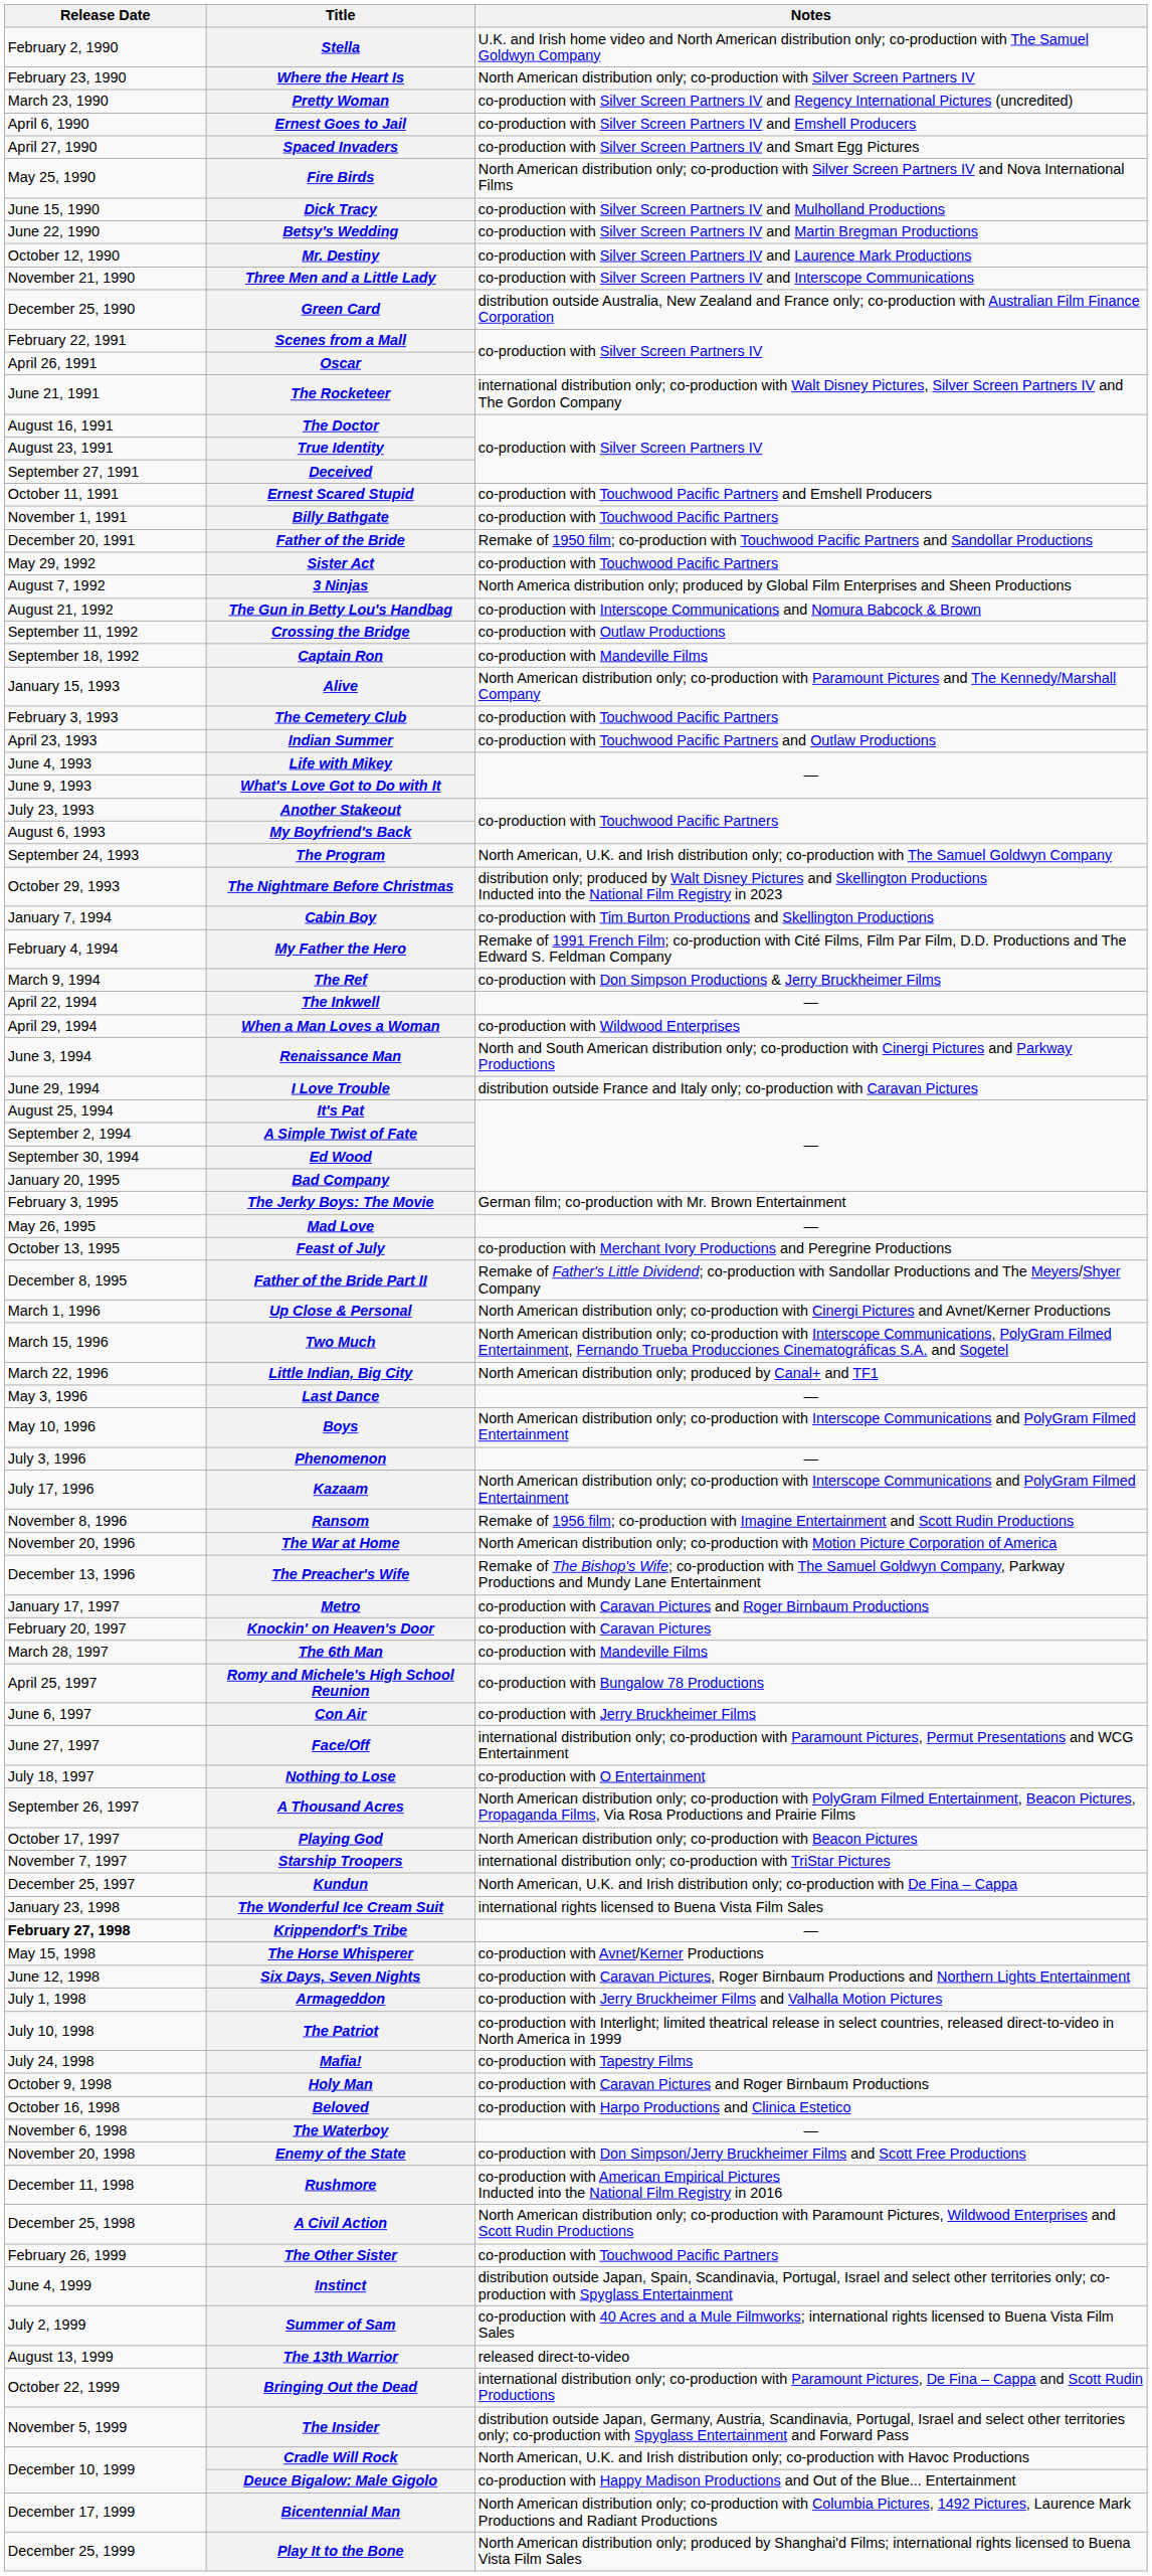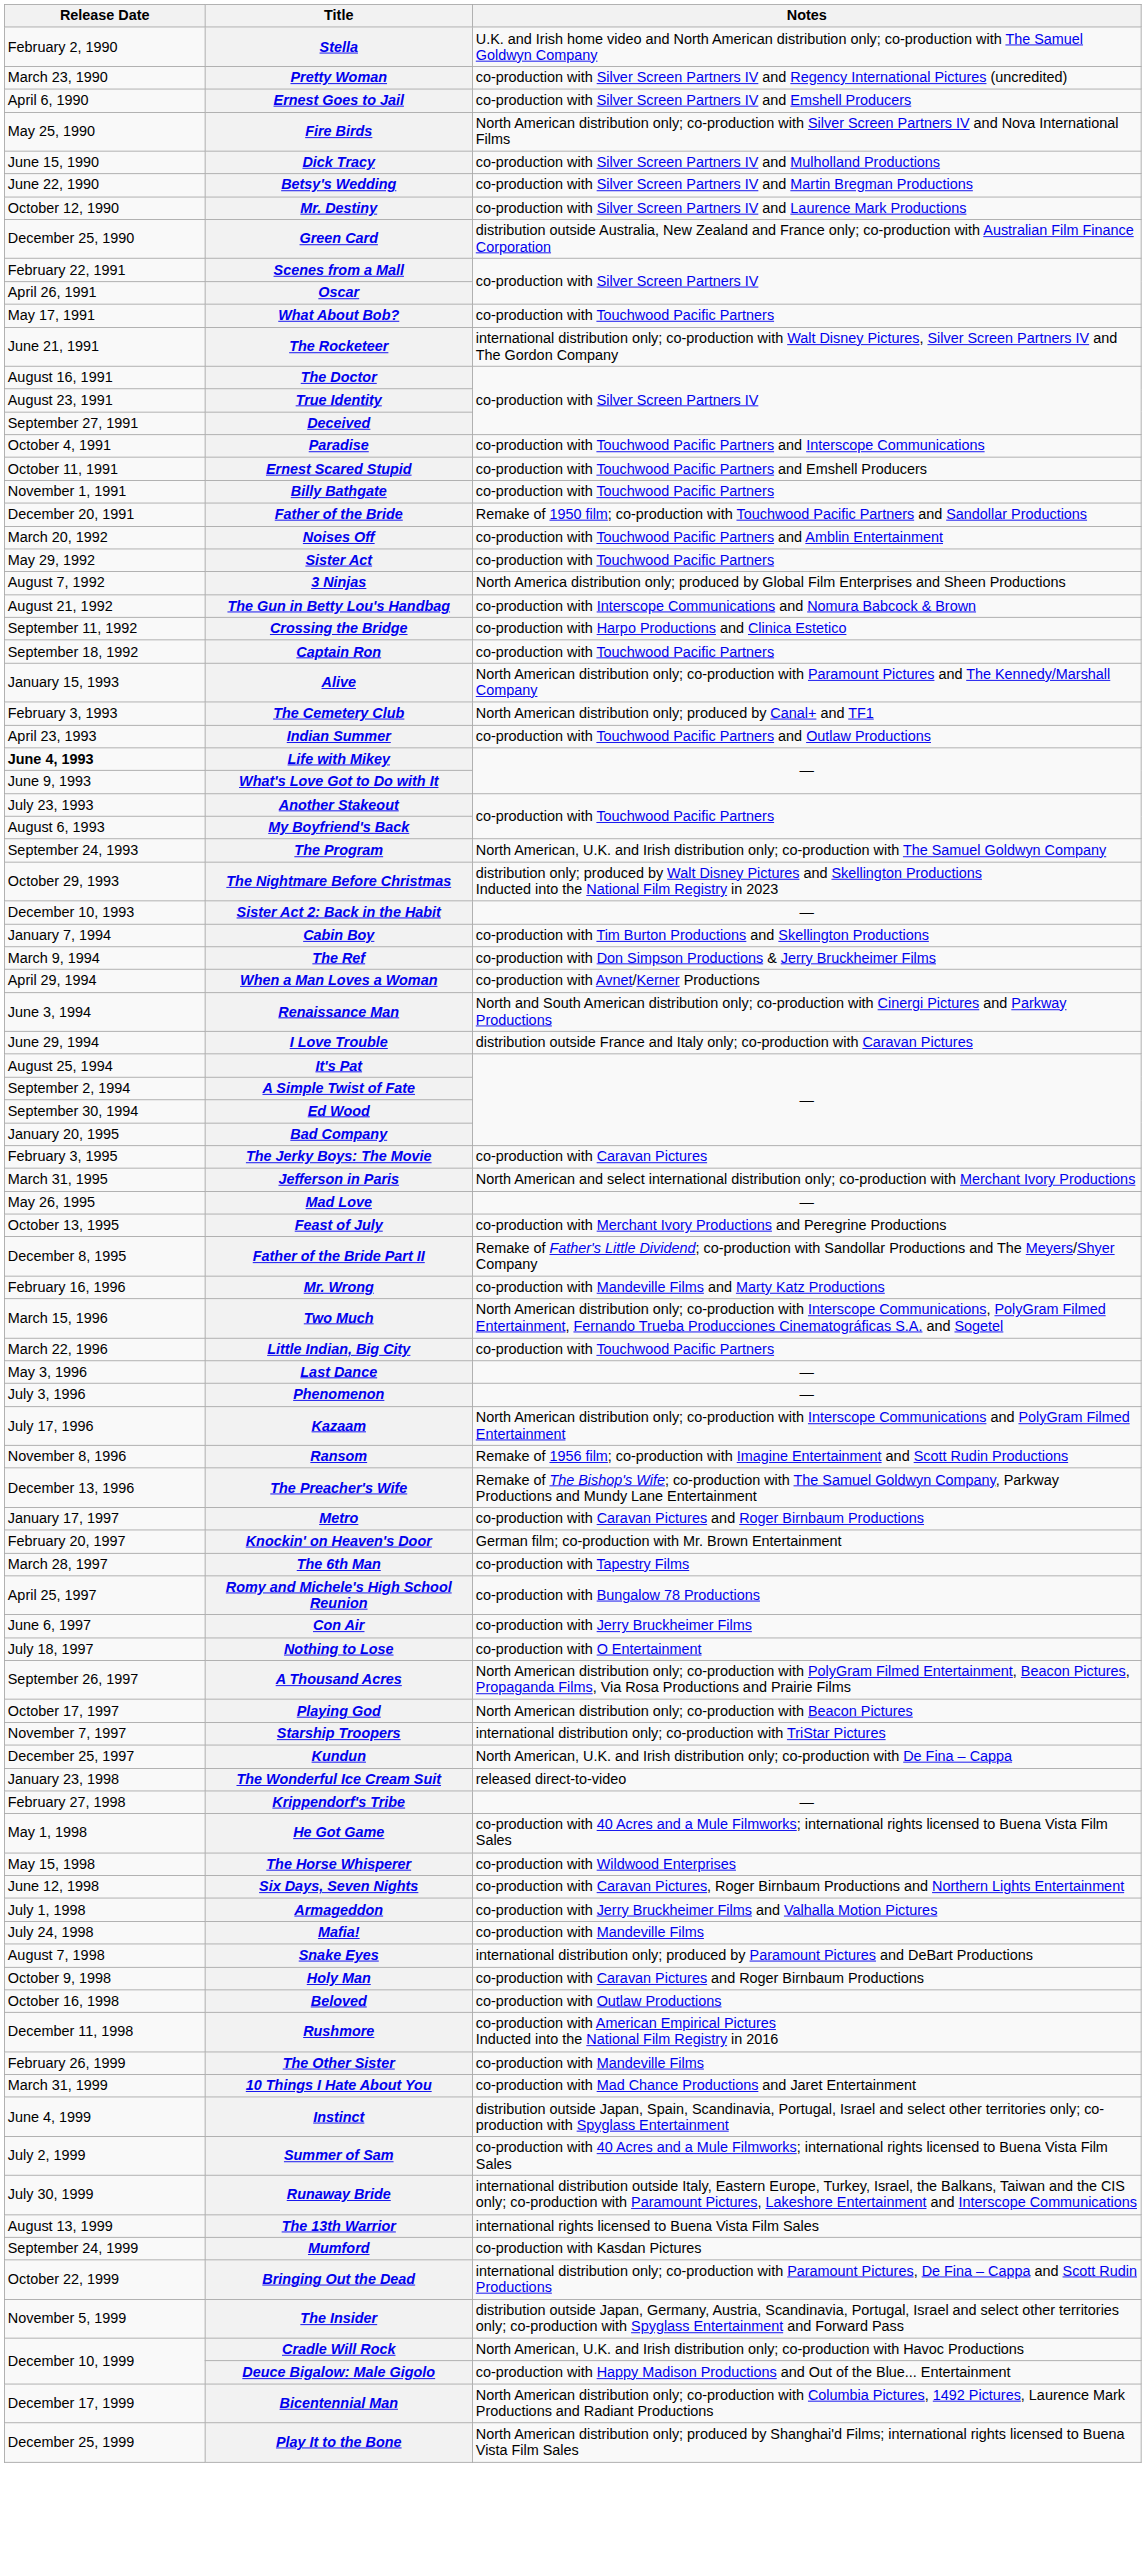- row: February 23, 1990 | Where the Heart Is | North American distribution only; co-production with Silver Screen Partners IV
- row: April 27, 1990 | Spaced Invaders | co-production with Silver Screen Partners IV and Smart Egg Pictures
- row: November 21, 1990 | Three Men and a Little Lady | co-production with Silver Screen Partners IV and Interscope Communications
+ row: May 17, 1991 | What About Bob? | co-production with Touchwood Pacific Partners
+ row: October 4, 1991 | Paradise | co-production with Touchwood Pacific Partners and Interscope Communications
+ row: March 20, 1992 | Noises Off | co-production with Touchwood Pacific Partners and Amblin Entertainment
Crossing the Bridge | Notes: co-production with Outlaw Productions -> co-production with Harpo Productions and Clinica Estetico
Captain Ron | Notes: co-production with Mandeville Films -> co-production with Touchwood Pacific Partners
The Cemetery Club | Notes: co-production with Touchwood Pacific Partners -> North American distribution only; produced by Canal+ and TF1
Life with Mikey | Release Date: normal -> bold
+ row: December 10, 1993 | Sister Act 2: Back in the Habit | —
- row: February 4, 1994 | My Father the Hero | Remake of 1991 French Film; co-production with Cité Films, Film Par Film, D.D. Productions and The Edward S. Feldman Company
- row: April 22, 1994 | The Inkwell | —
When a Man Loves a Woman | Notes: co-production with Wildwood Enterprises -> co-production with Avnet/Kerner Productions
The Jerky Boys: The Movie | Notes: German film; co-production with Mr. Brown Entertainment -> co-production with Caravan Pictures
+ row: March 31, 1995 | Jefferson in Paris | North American and select international distribution only; co-production with Merchant Ivory Productions
+ row: February 16, 1996 | Mr. Wrong | co-production with Mandeville Films and Marty Katz Productions
- row: March 1, 1996 | Up Close & Personal | North American distribution only; co-production with Cinergi Pictures and Avnet/Kerner Productions
Little Indian, Big City | Notes: North American distribution only; produced by Canal+ and TF1 -> co-production with Touchwood Pacific Partners
- row: May 10, 1996 | Boys | North American distribution only; co-production with Interscope Communications and PolyGram Filmed Entertainment
- row: November 20, 1996 | The War at Home | North American distribution only; co-production with Motion Picture Corporation of America
Knockin' on Heaven's Door | Notes: co-production with Caravan Pictures -> German film; co-production with Mr. Brown Entertainment
The 6th Man | Notes: co-production with Mandeville Films -> co-production with Tapestry Films
- row: June 27, 1997 | Face/Off | international distribution only; co-production with Paramount Pictures, Permut Presentations and WCG Entertainment
The Wonderful Ice Cream Suit | Notes: international rights licensed to Buena Vista Film Sales -> released direct-to-video
Krippendorf's Tribe | Release Date: bold -> normal
+ row: May 1, 1998 | He Got Game | co-production with 40 Acres and a Mule Filmworks; international rights licensed to Buena Vista Film Sales
The Horse Whisperer | Notes: co-production with Avnet/Kerner Productions -> co-production with Wildwood Enterprises
- row: July 10, 1998 | The Patriot | co-production with Interlight; limited theatrical release in select countries, released direct-to-video in North America in 1999
Mafia! | Notes: co-production with Tapestry Films -> co-production with Mandeville Films
+ row: August 7, 1998 | Snake Eyes | international distribution only; produced by Paramount Pictures and DeBart Productions
Beloved | Notes: co-production with Harpo Productions and Clinica Estetico -> co-production with Outlaw Productions
- row: November 6, 1998 | The Waterboy | —
- row: November 20, 1998 | Enemy of the State | co-production with Don Simpson/Jerry Bruckheimer Films and Scott Free Productions
- row: December 25, 1998 | A Civil Action | North American distribution only; co-production with Paramount Pictures, Wildwood Enterprises and Scott Rudin Productions
The Other Sister | Notes: co-production with Touchwood Pacific Partners -> co-production with Mandeville Films
+ row: March 31, 1999 | 10 Things I Hate About You | co-production with Mad Chance Productions and Jaret Entertainment
+ row: July 30, 1999 | Runaway Bride | international distribution outside Italy, Eastern Europe, Turkey, Israel, the Balkans, Taiwan and the CIS only; co-production with Paramount Pictures, Lakeshore Entertainment and Interscope Communications
The 13th Warrior | Notes: released direct-to-video -> international rights licensed to Buena Vista Film Sales
+ row: September 24, 1999 | Mumford | co-production with Kasdan Pictures
